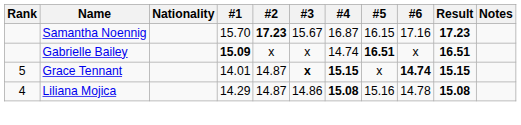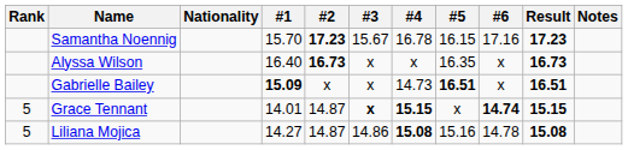Samantha Noennig | #4: 16.87 -> 16.78
+ row: Alyssa Wilson | 16.40 | 16.73 | x | x | 16.35 | x | 16.73
Gabrielle Bailey | #4: 14.74 -> 14.73
Liliana Mojica | Rank: 4 -> 5
Liliana Mojica | #1: 14.29 -> 14.27
